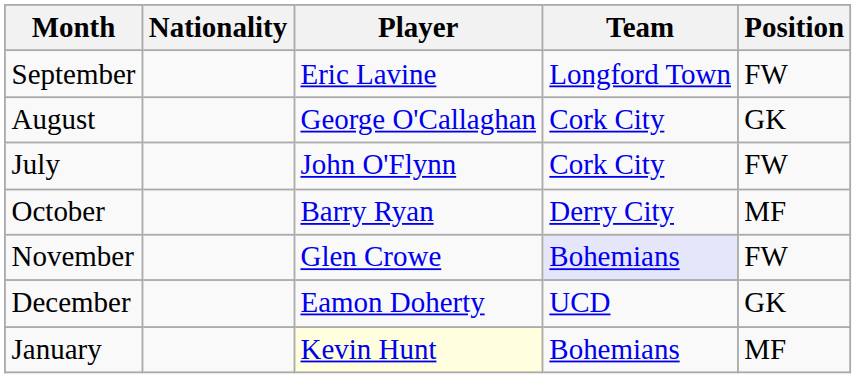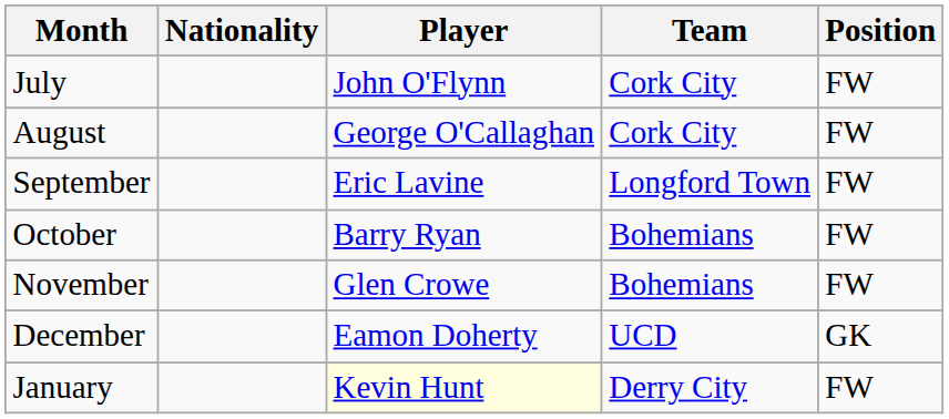rows swapped: July <-> September
August | Position: GK -> FW
October | Team: Derry City -> Bohemians
October | Position: MF -> FW
November | Team: lavender background -> no background
January | Team: Bohemians -> Derry City
January | Position: MF -> FW
